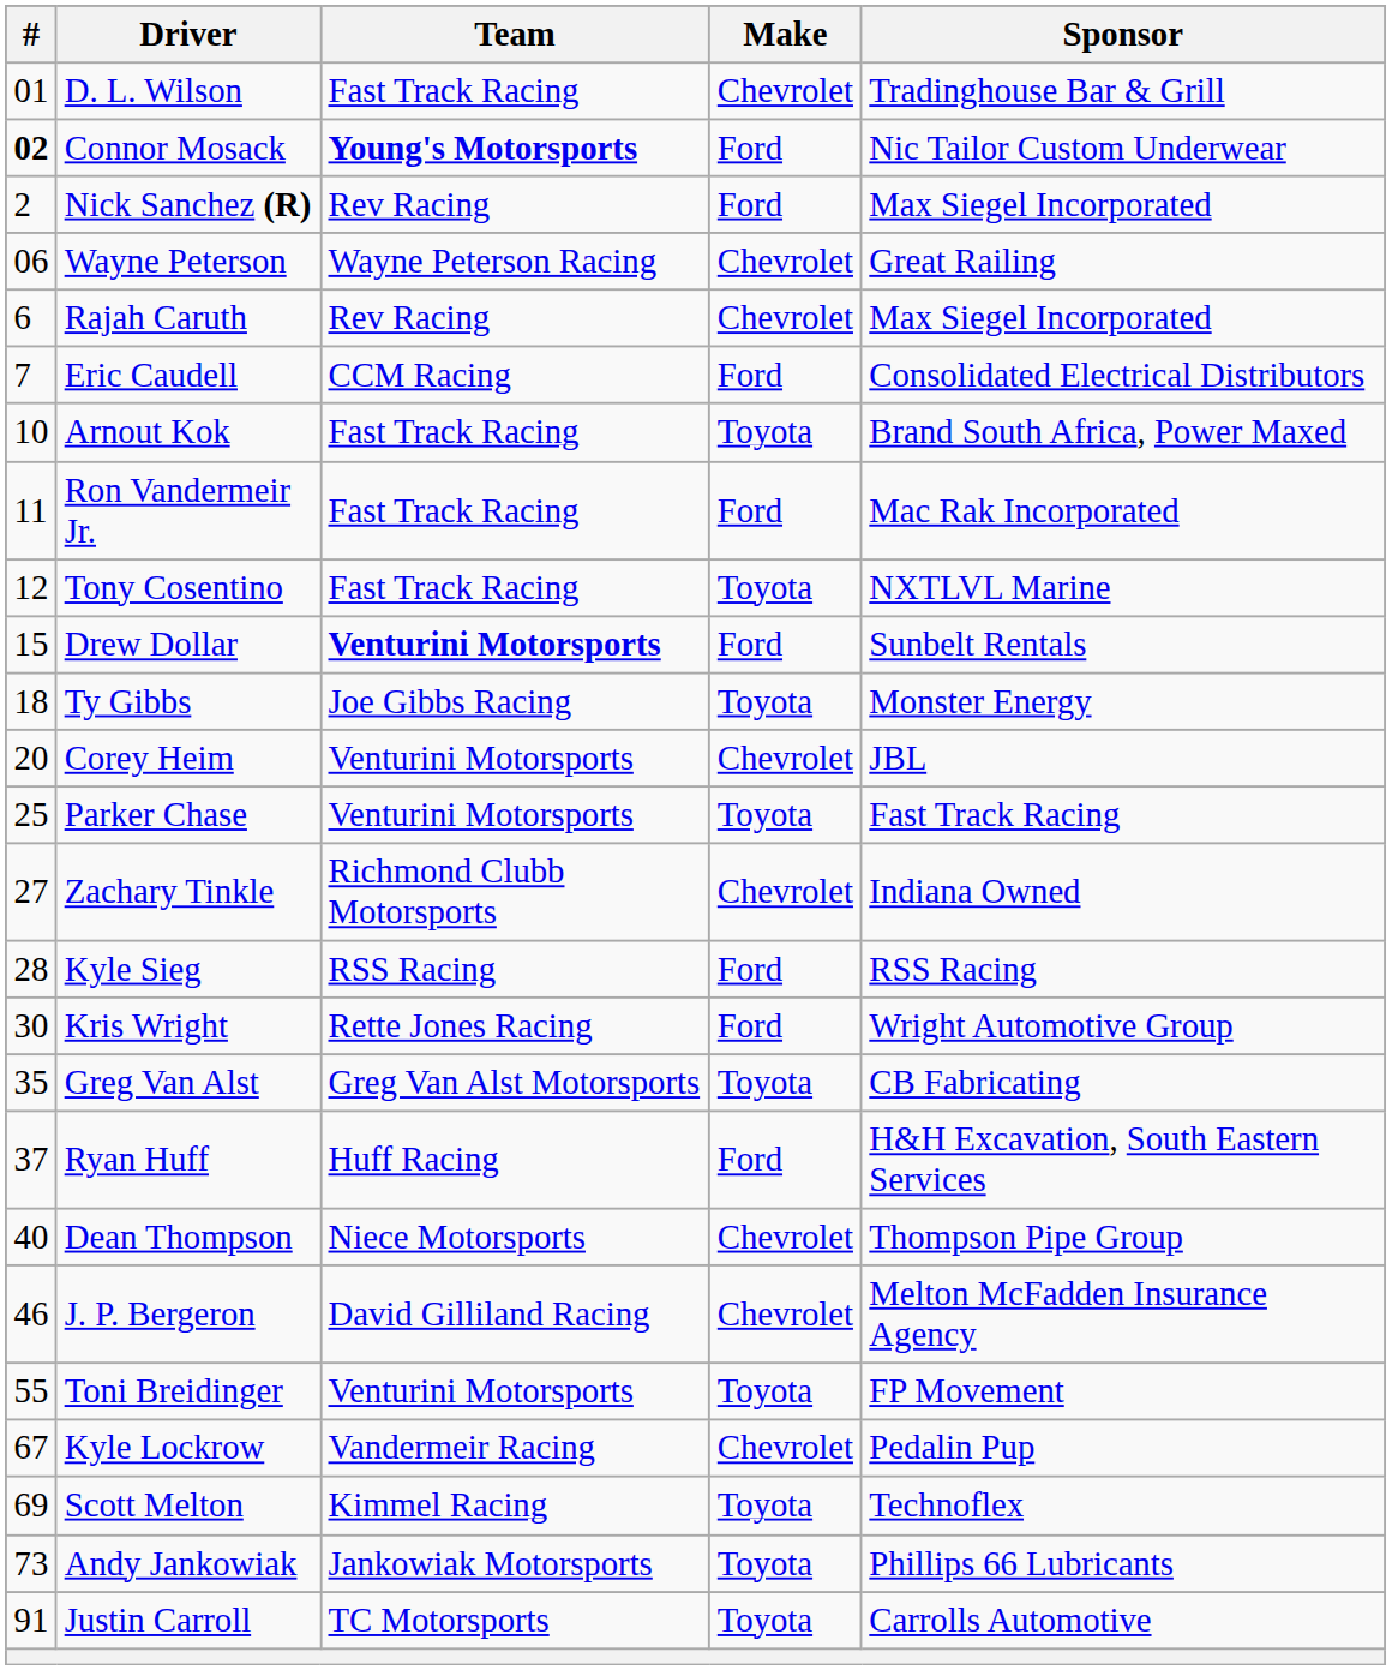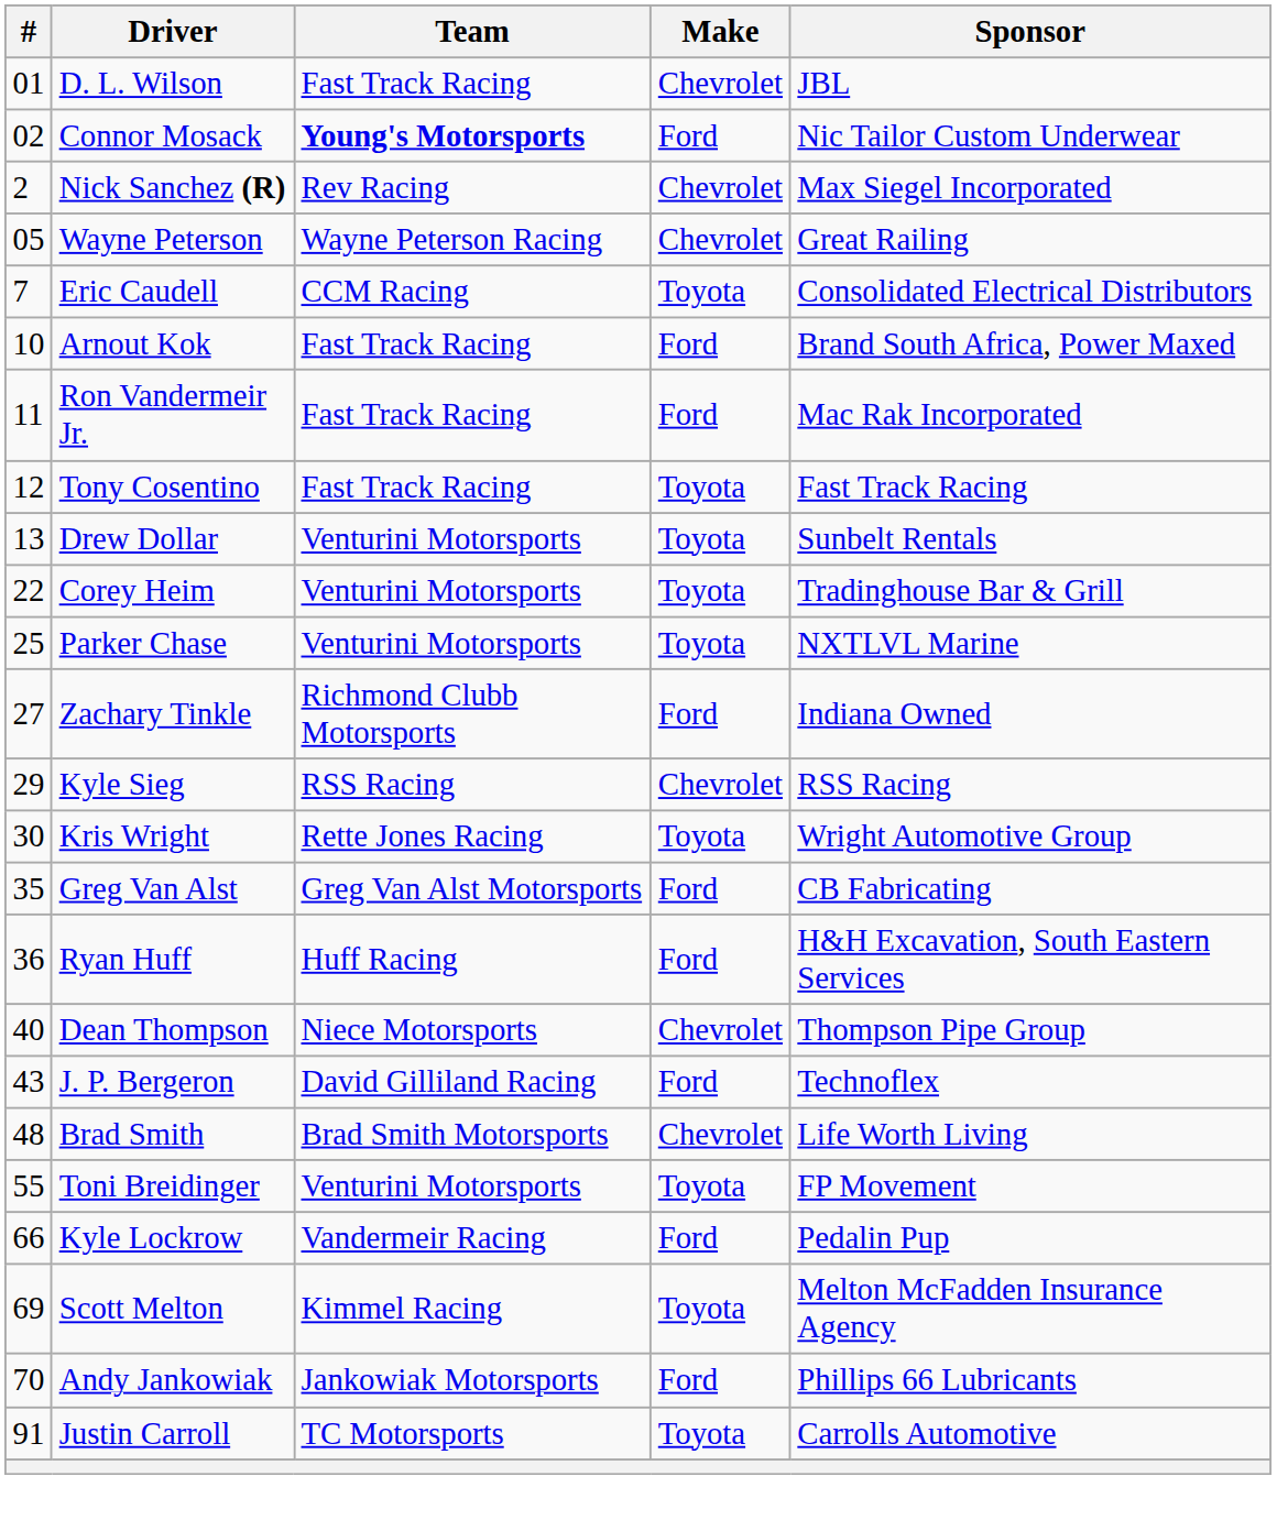D. L. Wilson | Sponsor: Tradinghouse Bar & Grill -> JBL
Connor Mosack | #: bold -> normal
Nick Sanchez (R) | Make: Ford -> Chevrolet
Wayne Peterson | #: 06 -> 05
- row: 6 | Rajah Caruth | Rev Racing | Chevrolet | Max Siegel Incorporated
Eric Caudell | Make: Ford -> Toyota
Arnout Kok | Make: Toyota -> Ford
Tony Cosentino | Sponsor: NXTLVL Marine -> Fast Track Racing
Drew Dollar | #: 15 -> 13
Drew Dollar | Team: bold -> normal
Drew Dollar | Make: Ford -> Toyota
- row: 18 | Ty Gibbs | Joe Gibbs Racing | Toyota | Monster Energy
Corey Heim | #: 20 -> 22
Corey Heim | Make: Chevrolet -> Toyota
Corey Heim | Sponsor: JBL -> Tradinghouse Bar & Grill
Parker Chase | Sponsor: Fast Track Racing -> NXTLVL Marine
Zachary Tinkle | Make: Chevrolet -> Ford
Kyle Sieg | #: 28 -> 29
Kyle Sieg | Make: Ford -> Chevrolet
Kris Wright | Make: Ford -> Toyota
Greg Van Alst | Make: Toyota -> Ford
Ryan Huff | #: 37 -> 36
J. P. Bergeron | #: 46 -> 43
J. P. Bergeron | Make: Chevrolet -> Ford
J. P. Bergeron | Sponsor: Melton McFadden Insurance Agency -> Technoflex
+ row: 48 | Brad Smith | Brad Smith Motorsports | Chevrolet | Life Worth Living
Kyle Lockrow | #: 67 -> 66
Kyle Lockrow | Make: Chevrolet -> Ford
Scott Melton | Sponsor: Technoflex -> Melton McFadden Insurance Agency
Andy Jankowiak | #: 73 -> 70
Andy Jankowiak | Make: Toyota -> Ford
